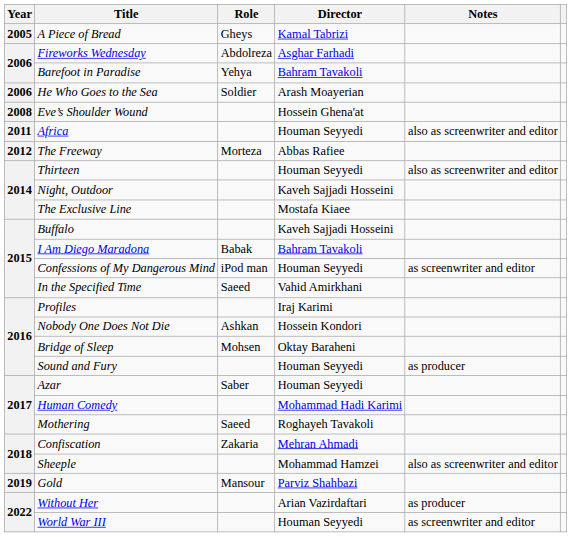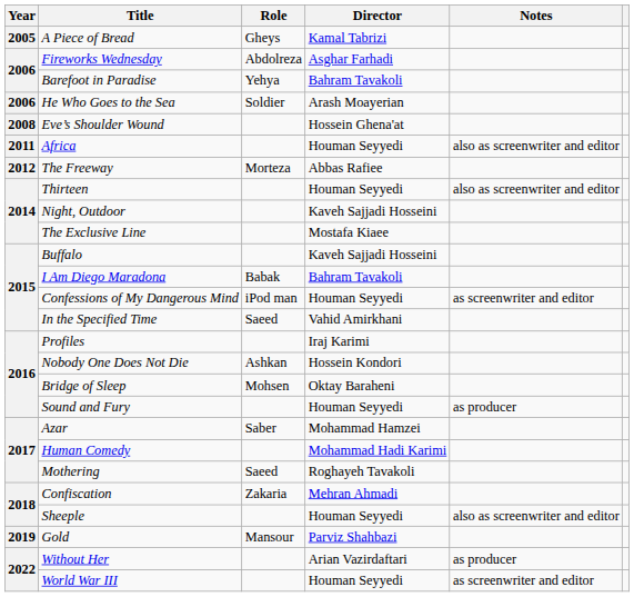Azar | Director: Houman Seyyedi -> Mohammad Hamzei
Sheeple | Director: Mohammad Hamzei -> Houman Seyyedi
